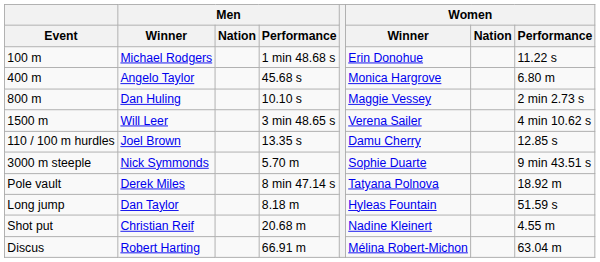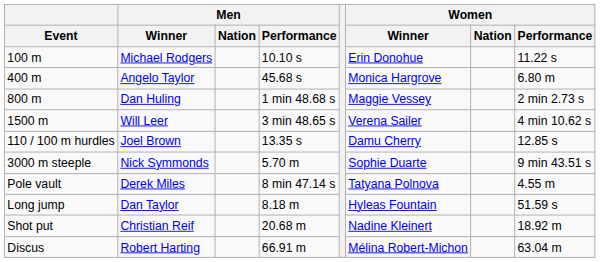100 m | Men / Performance: 1 min 48.68 s -> 10.10 s
800 m | Men / Performance: 10.10 s -> 1 min 48.68 s
Pole vault | Women / Performance: 18.92 m -> 4.55 m
Shot put | Women / Performance: 4.55 m -> 18.92 m
